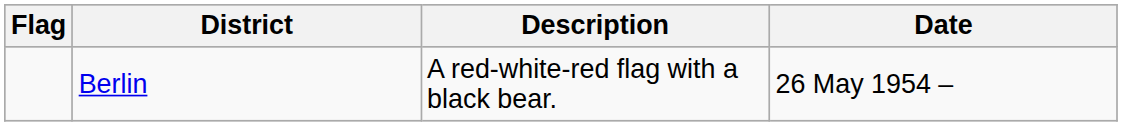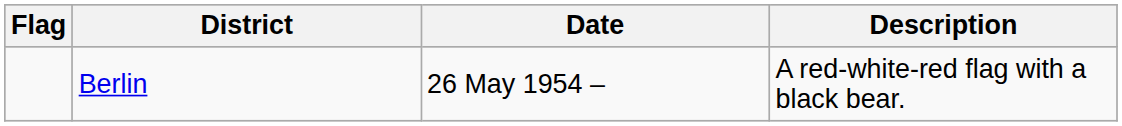columns swapped: Date <-> Description
